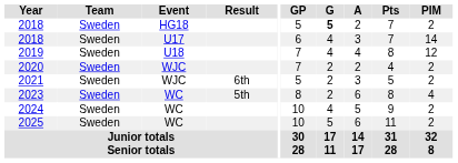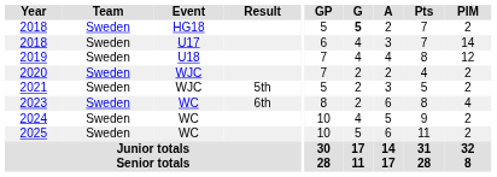2021 | Result: 6th -> 5th
2023 | Result: 5th -> 6th
